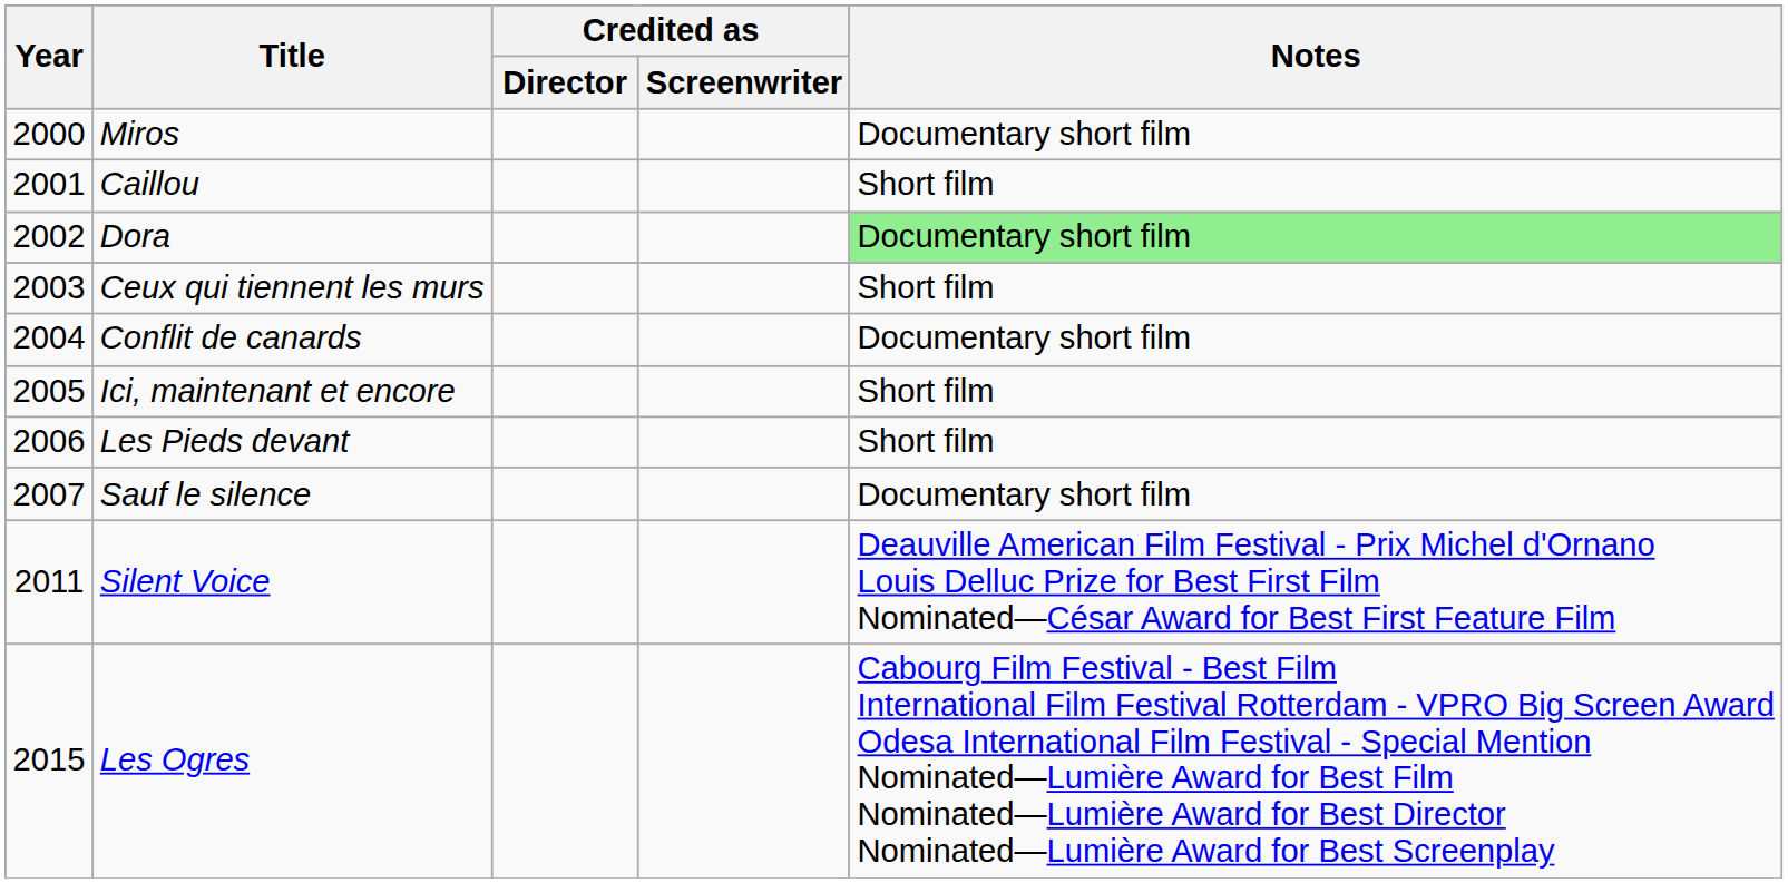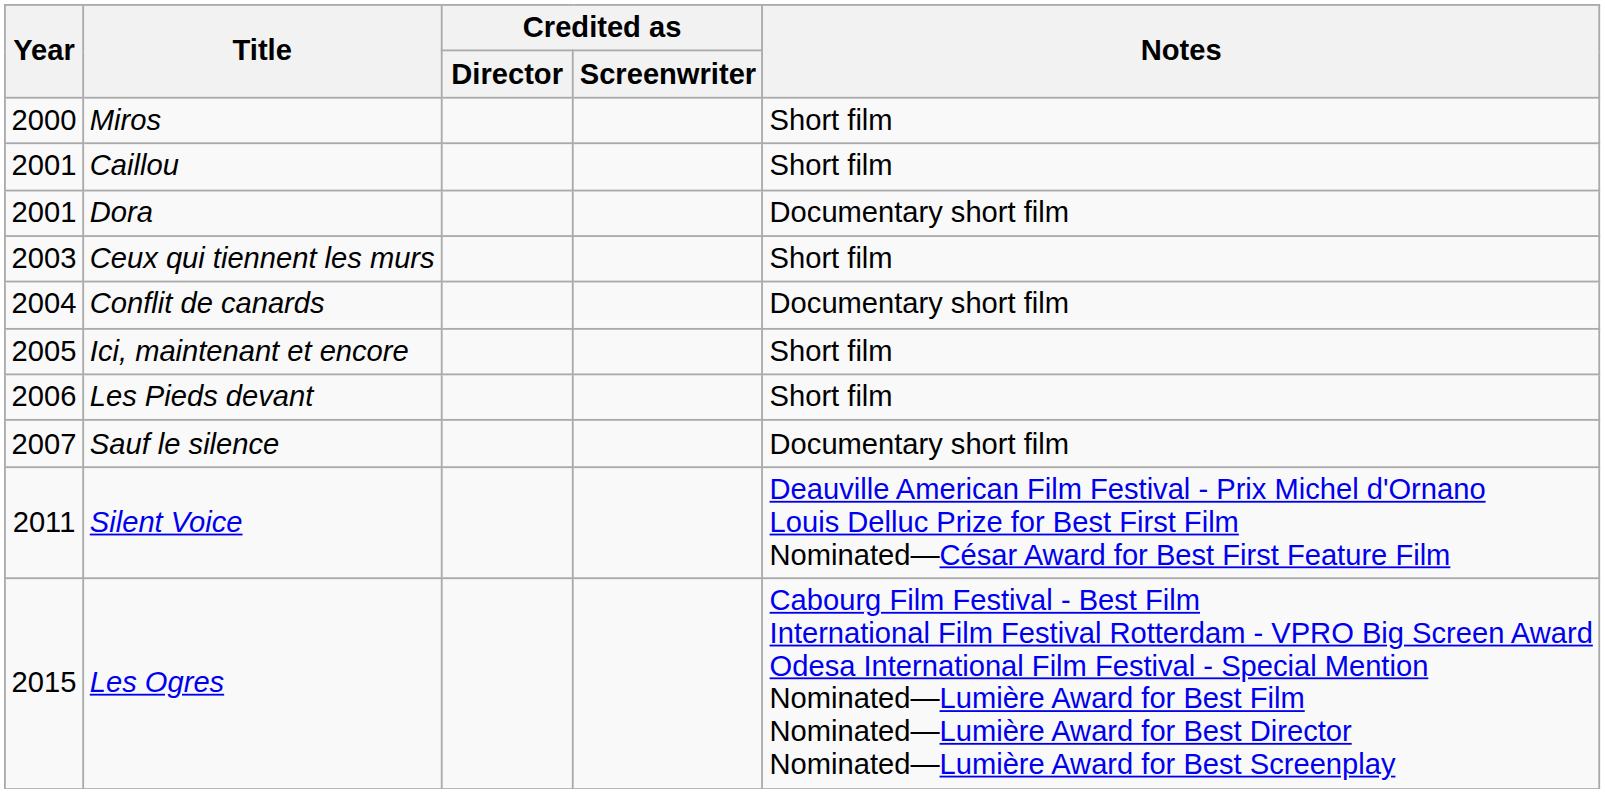Miros | Notes: Documentary short film -> Short film
Dora | Year: 2002 -> 2001
Dora | Notes: lightgreen background -> no background
